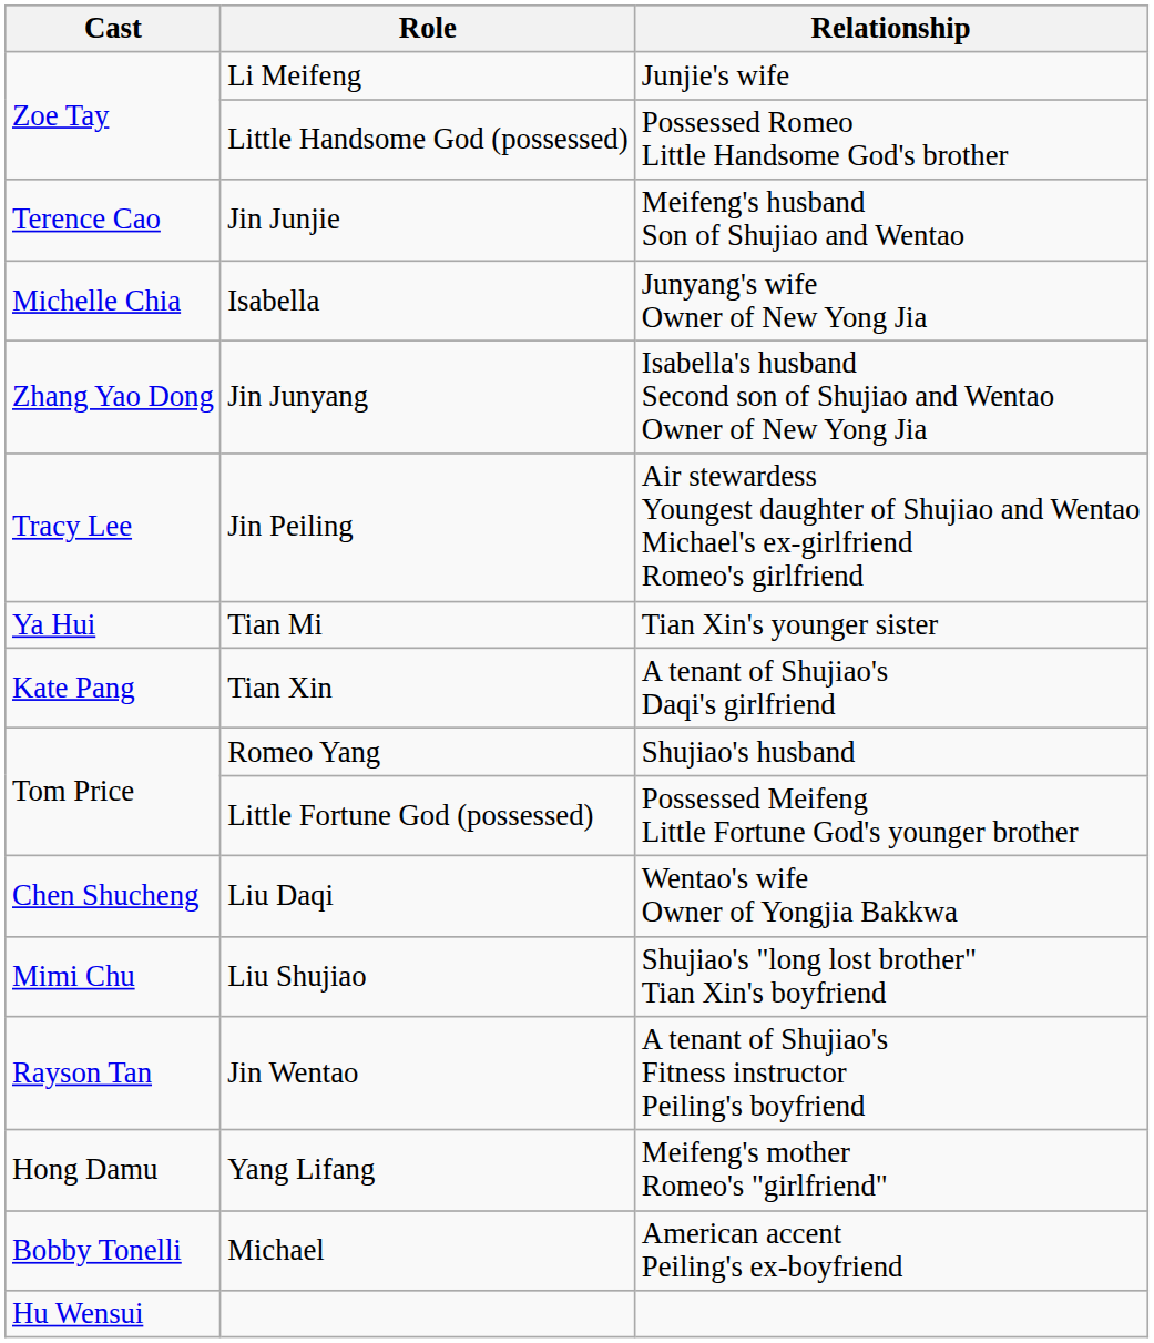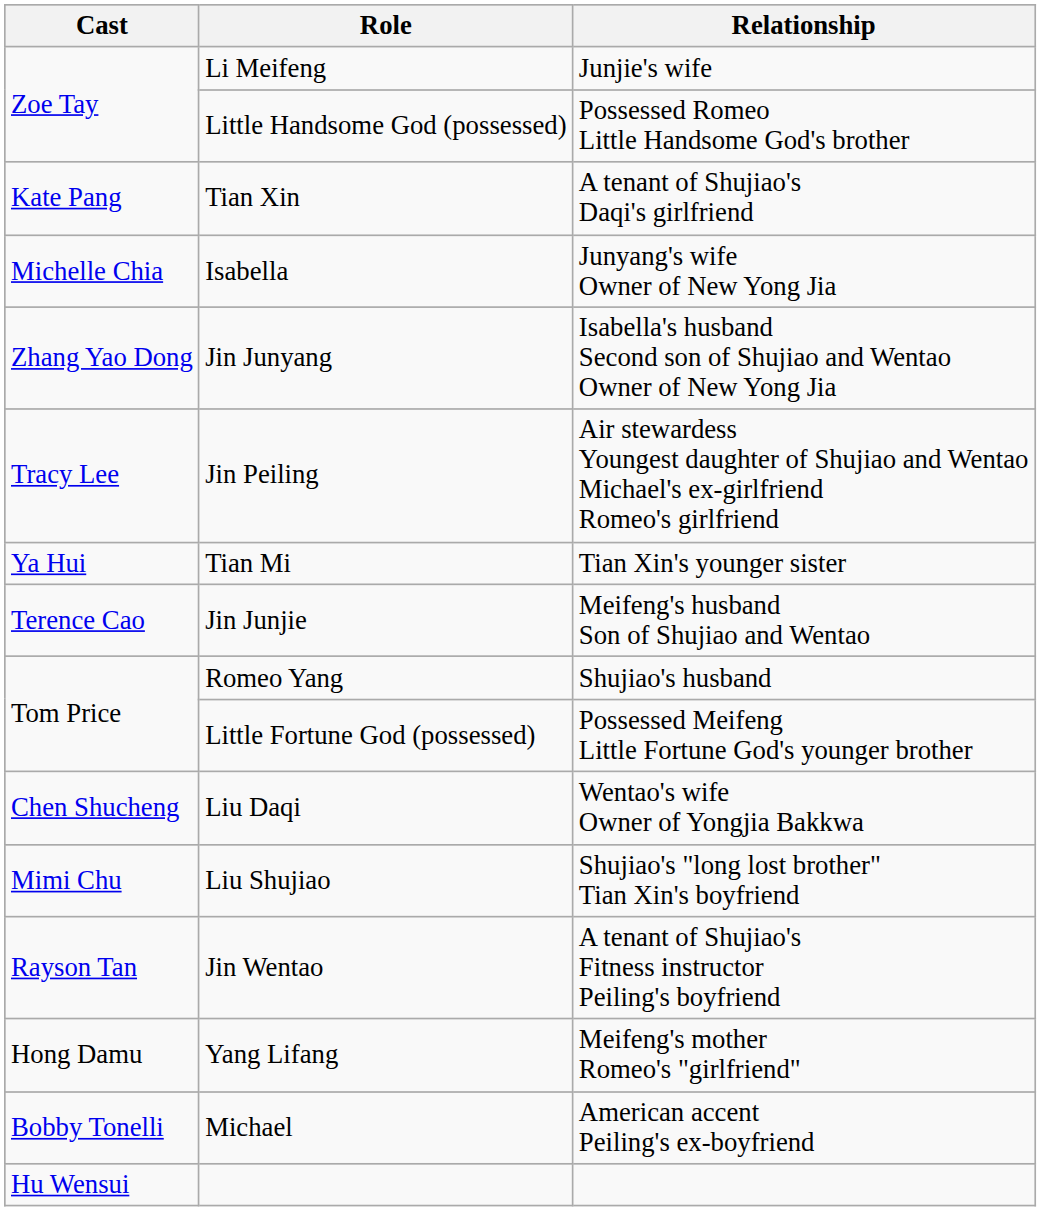rows swapped: Jin Junjie <-> Tian Xin
